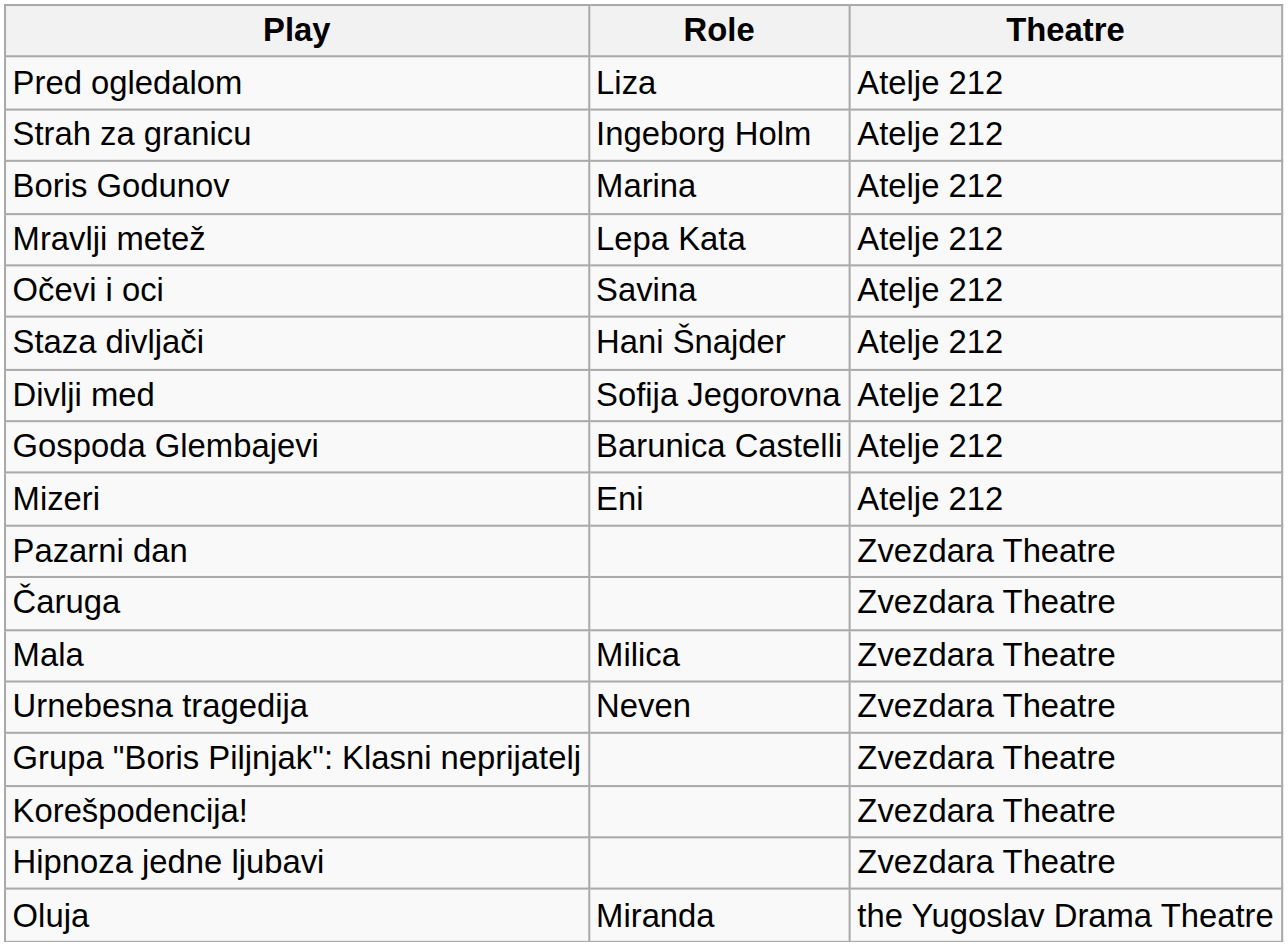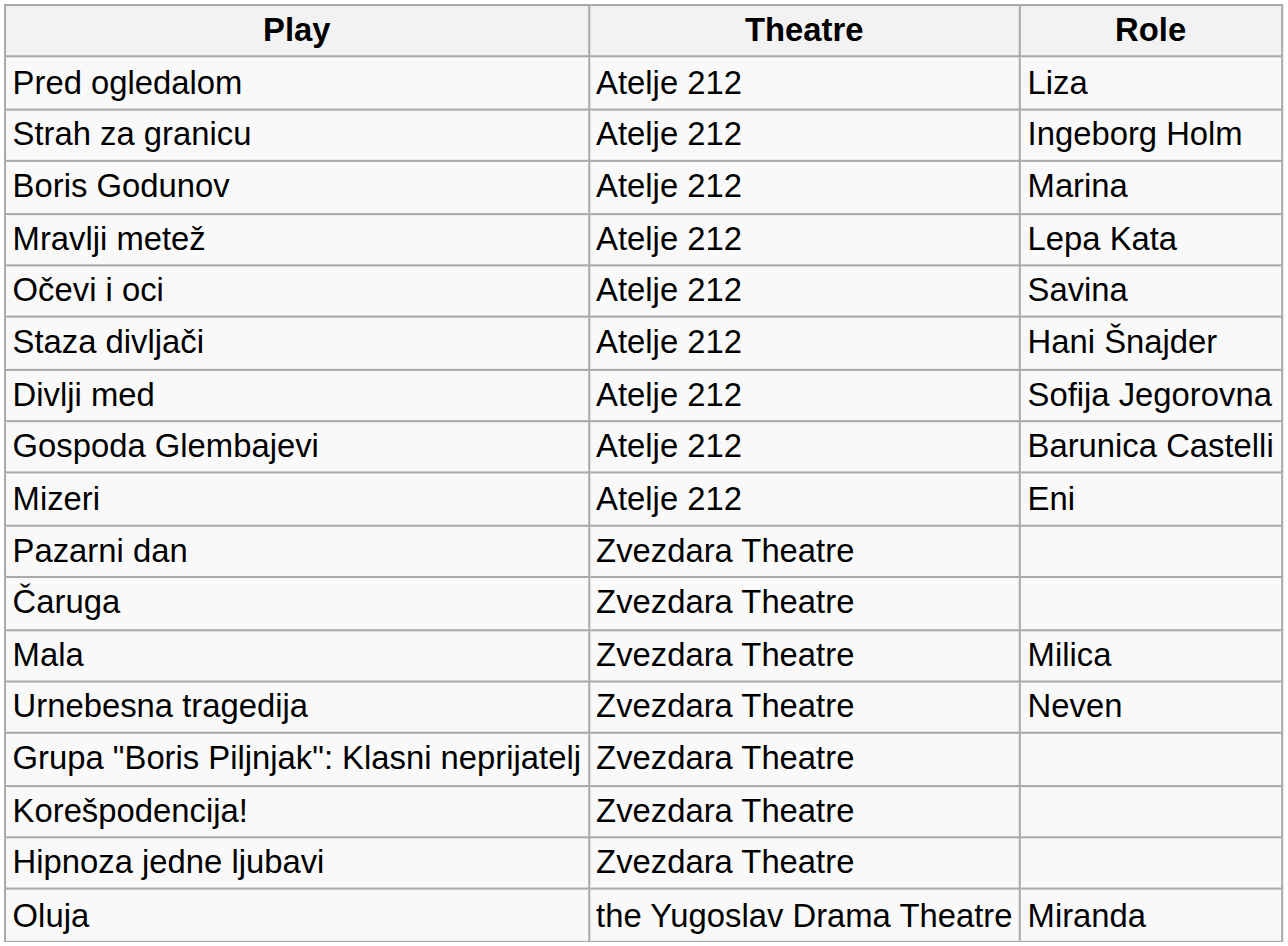columns swapped: Role <-> Theatre
